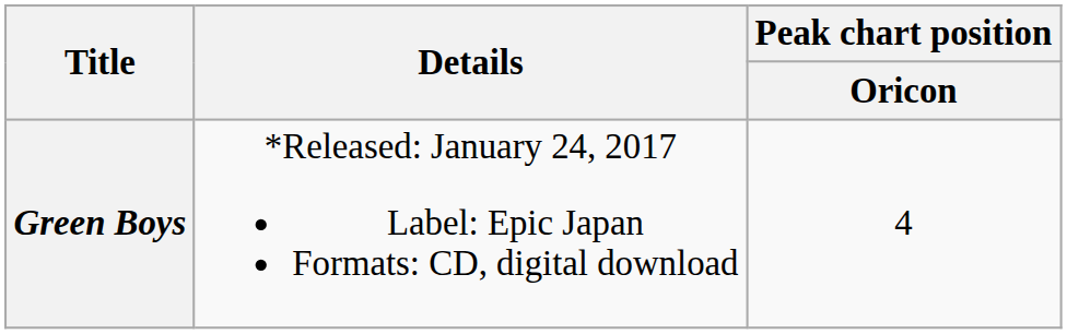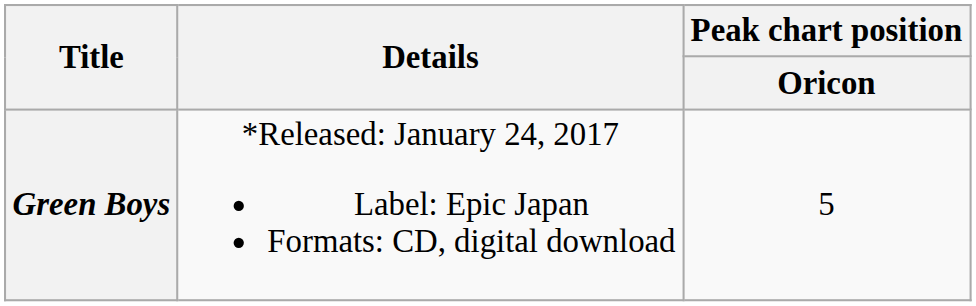Green Boys | Peak chart position / Oricon: 4 -> 5
